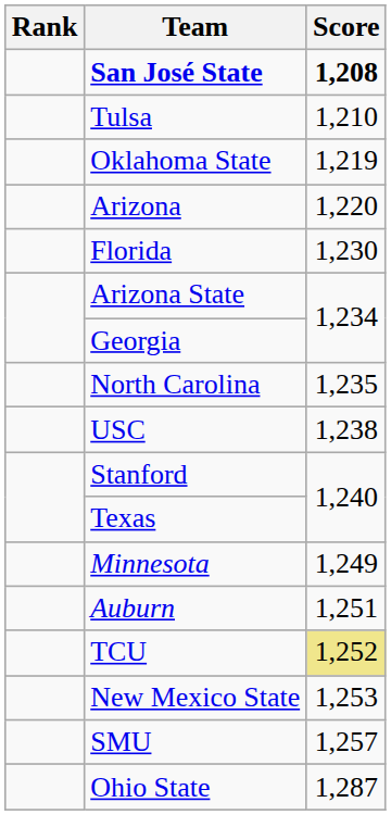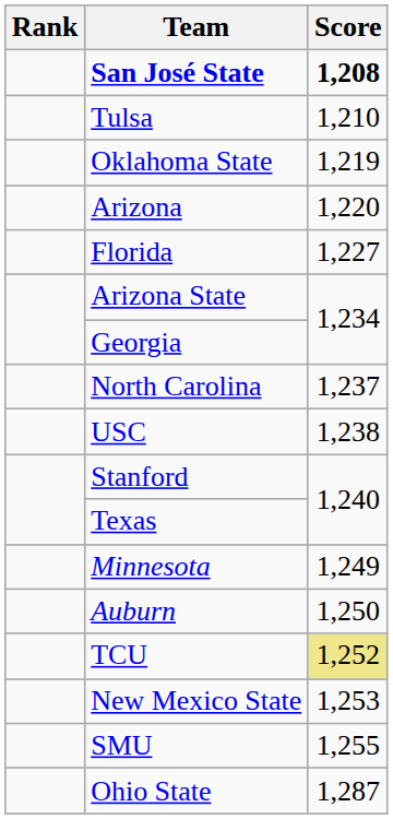Florida | Score: 1,230 -> 1,227
North Carolina | Score: 1,235 -> 1,237
Auburn | Score: 1,251 -> 1,250
SMU | Score: 1,257 -> 1,255
